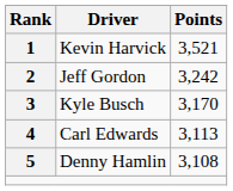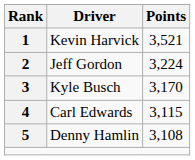Jeff Gordon | Points: 3,242 -> 3,224
Carl Edwards | Points: 3,113 -> 3,115
